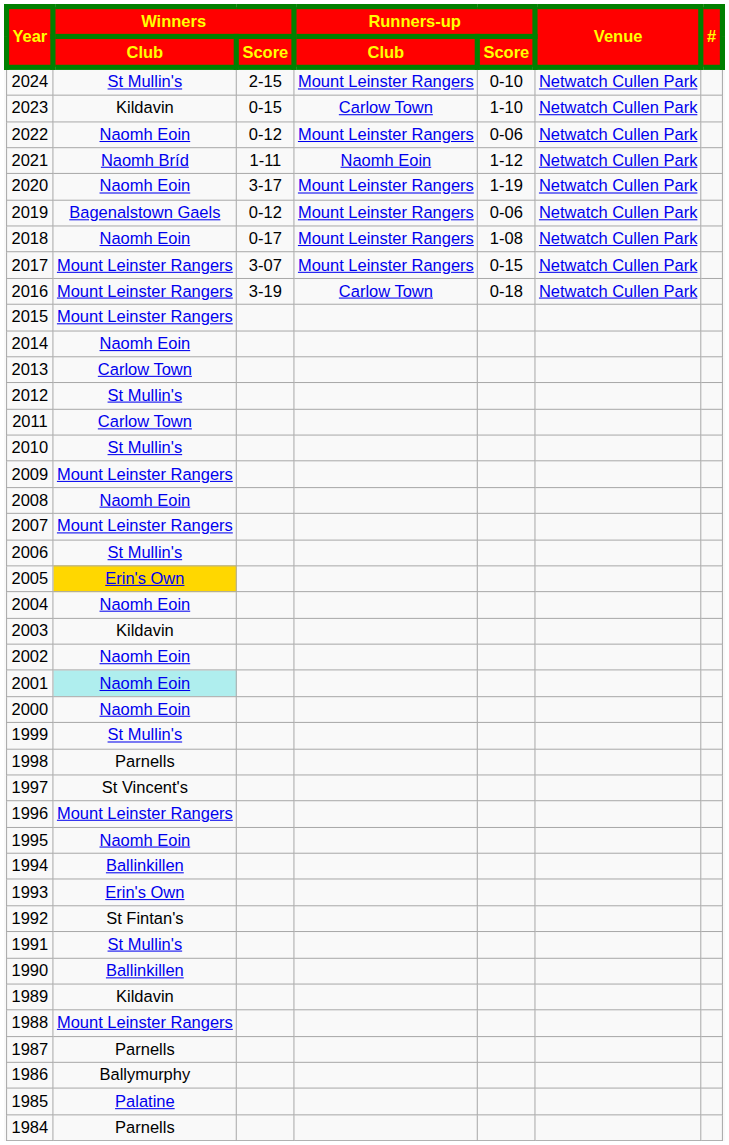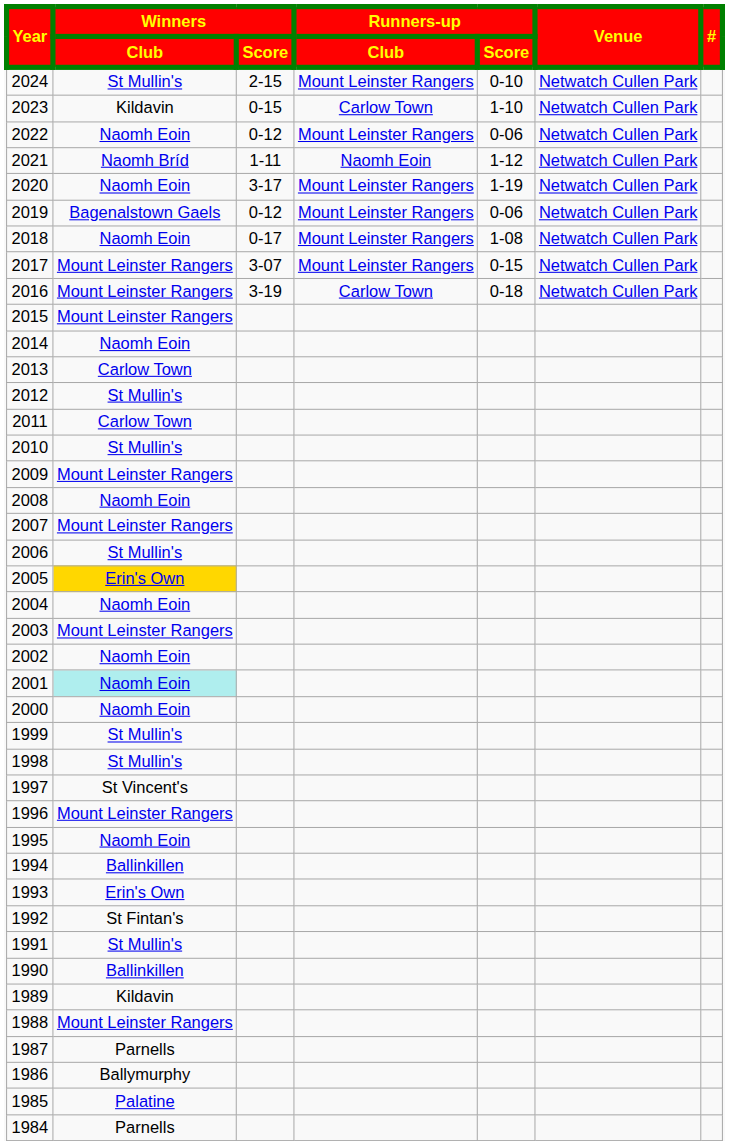2003 | Winners / Club: Kildavin -> Mount Leinster Rangers
1998 | Winners / Club: Parnells -> St Mullin's
